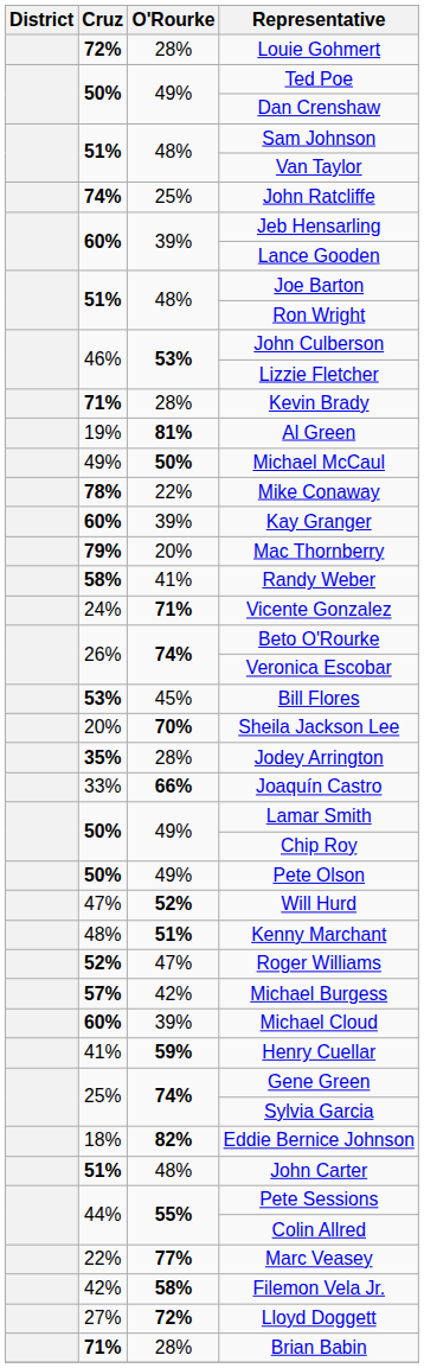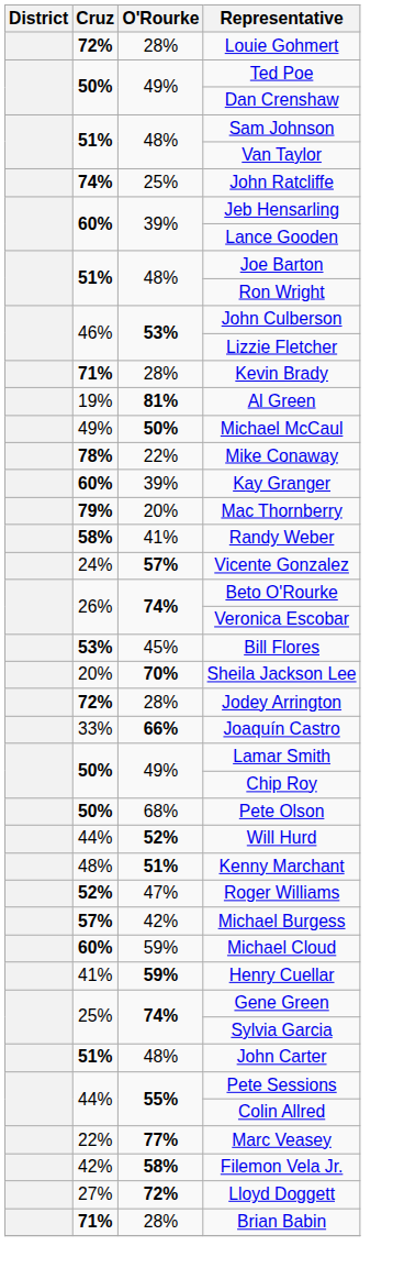Vicente Gonzalez | O'Rourke: 71% -> 57%
Jodey Arrington | Cruz: 35% -> 72%
Pete Olson | O'Rourke: 49% -> 68%
Will Hurd | Cruz: 47% -> 44%
Michael Cloud | O'Rourke: 39% -> 59%
- row: 18% | 82% | Eddie Bernice Johnson
